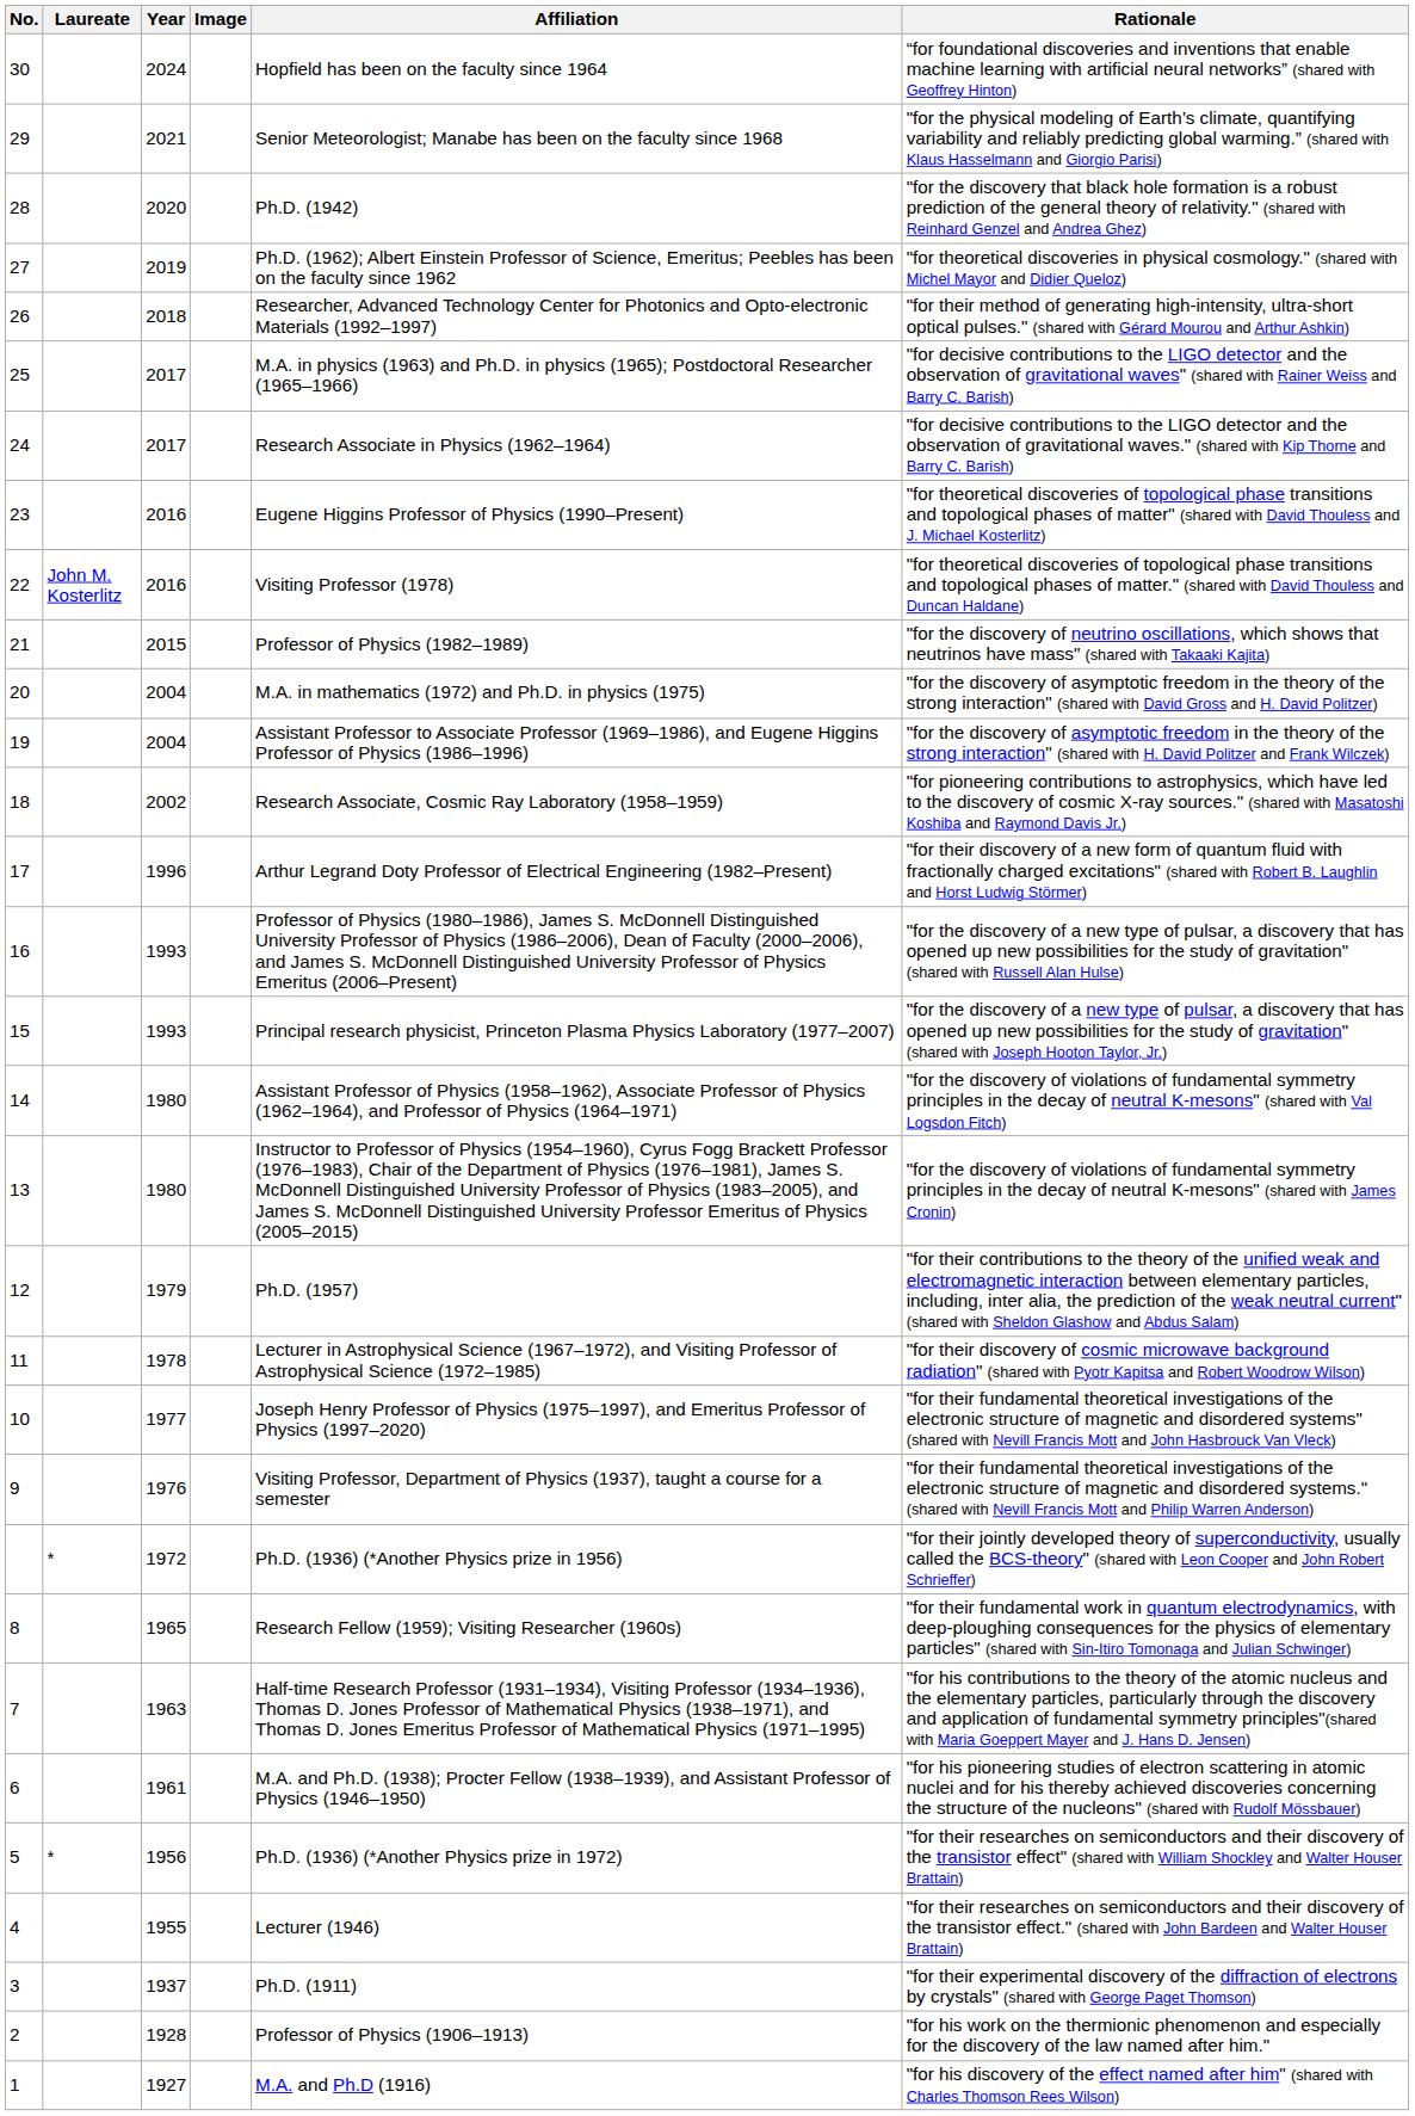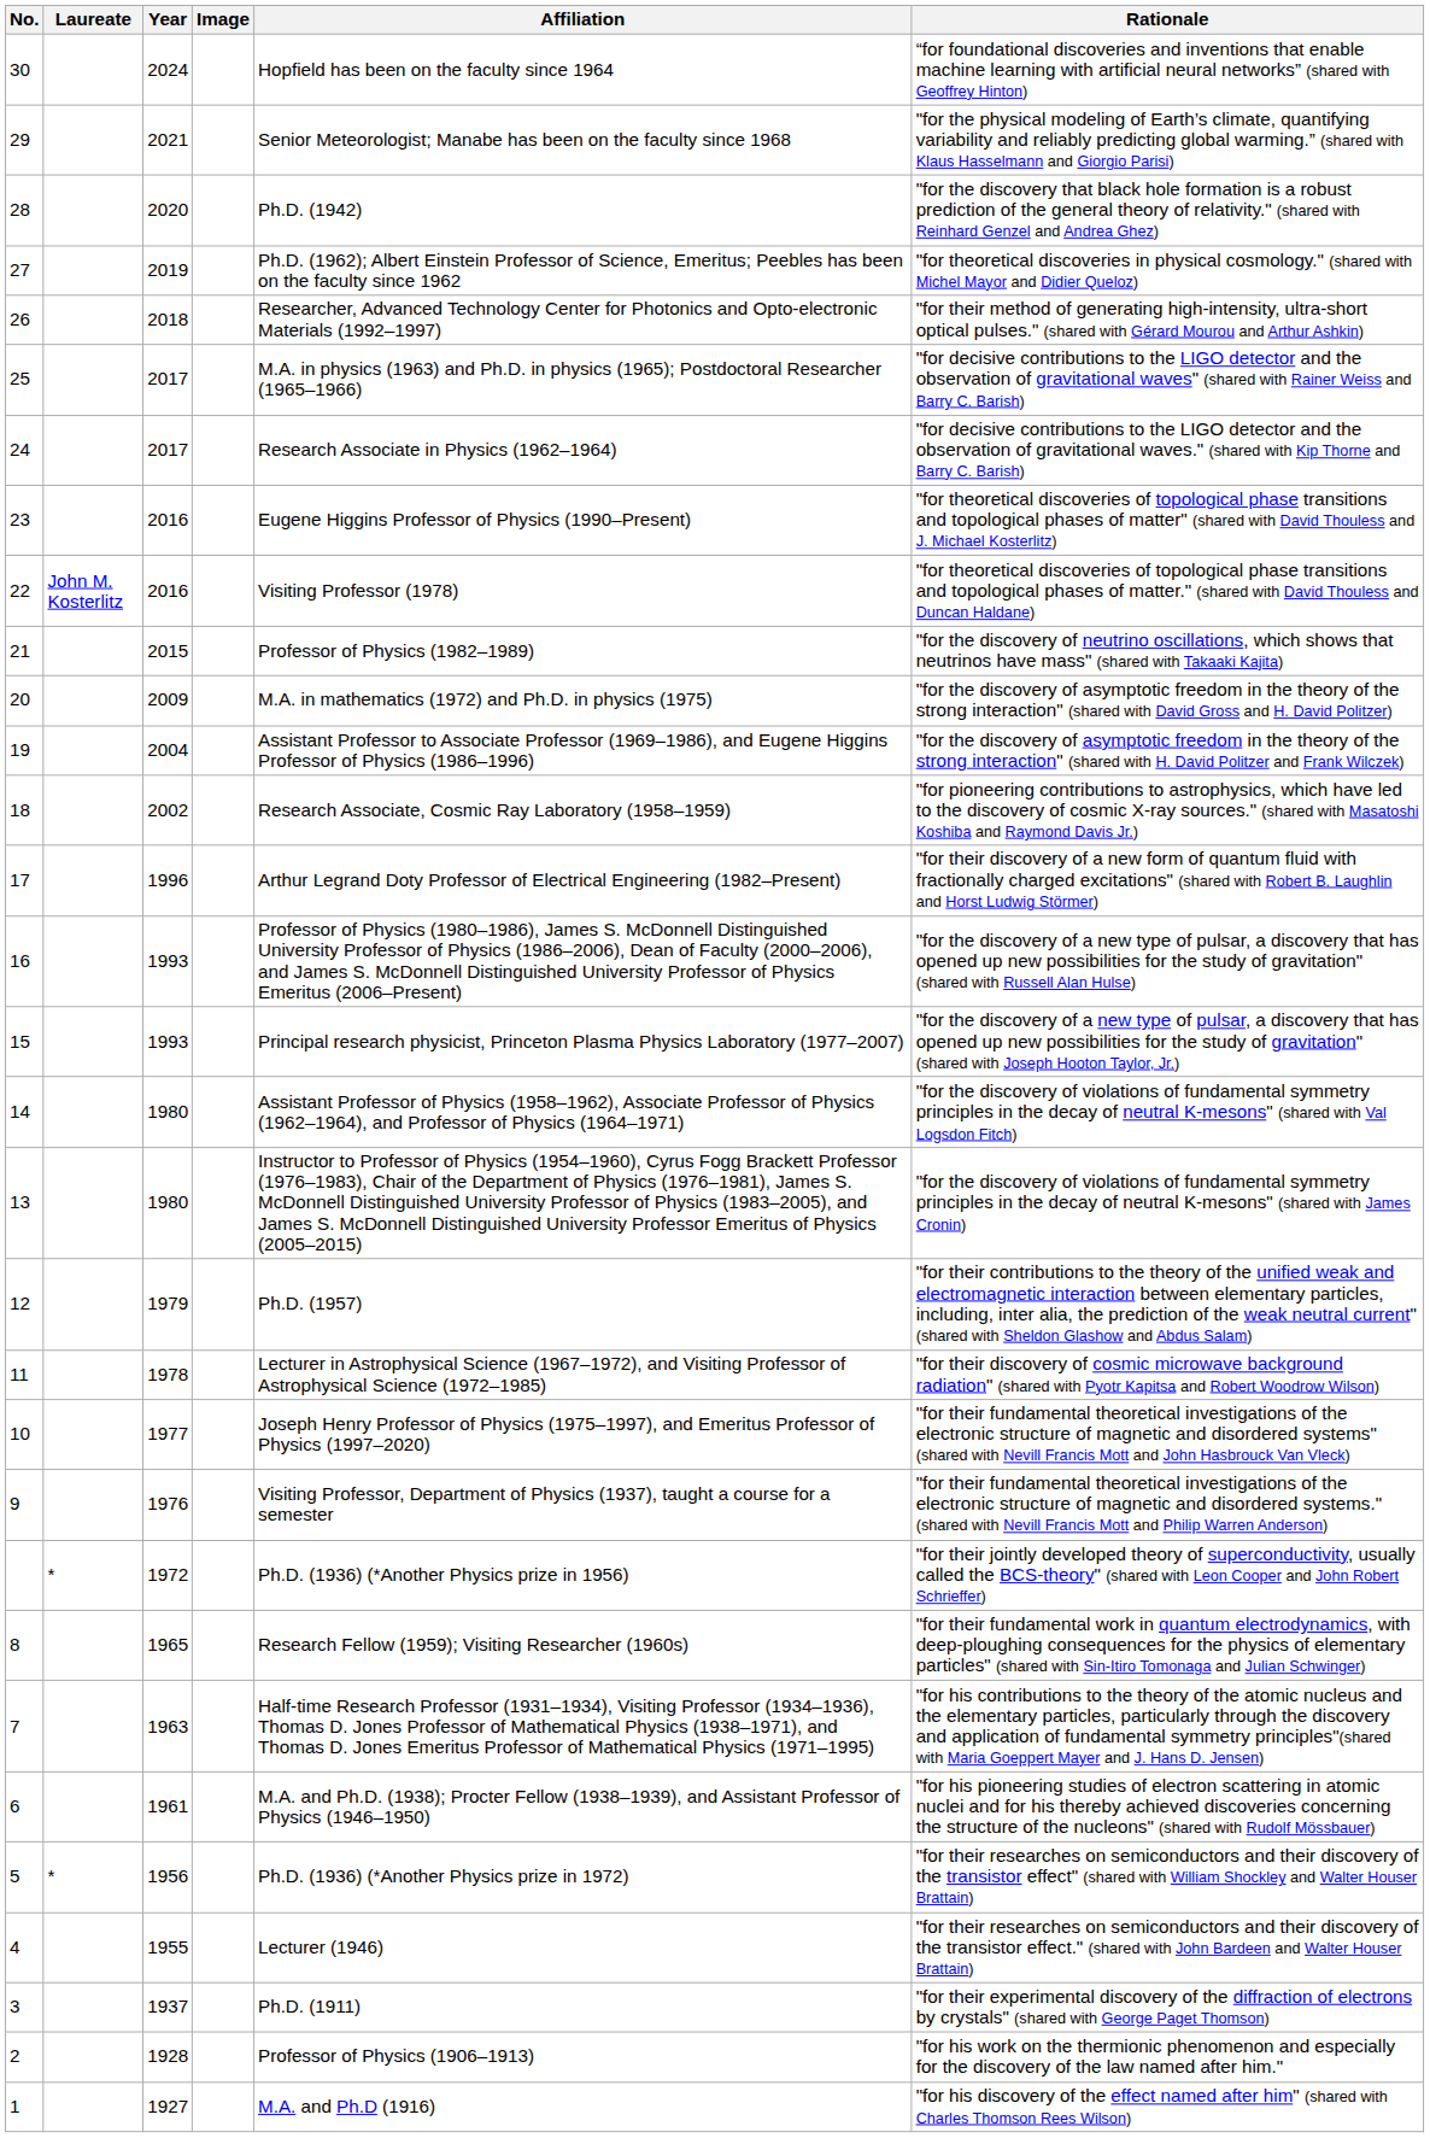20 | Year: 2004 -> 2009
